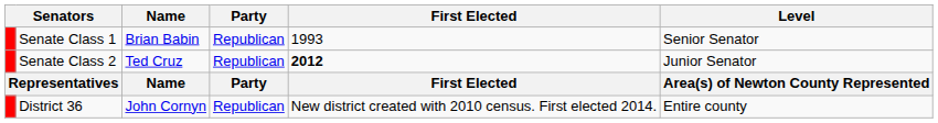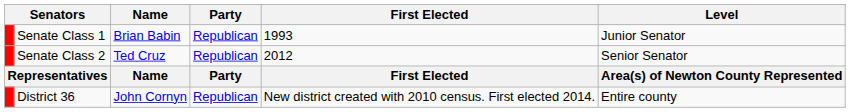Senate Class 1 | Level: Senior Senator -> Junior Senator
Senate Class 2 | First Elected: bold -> normal
Senate Class 2 | Level: Junior Senator -> Senior Senator
